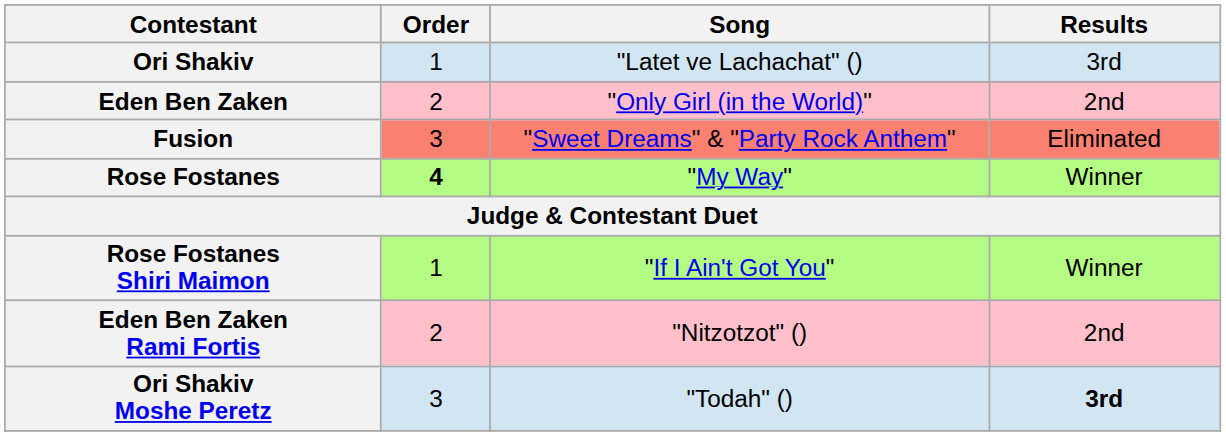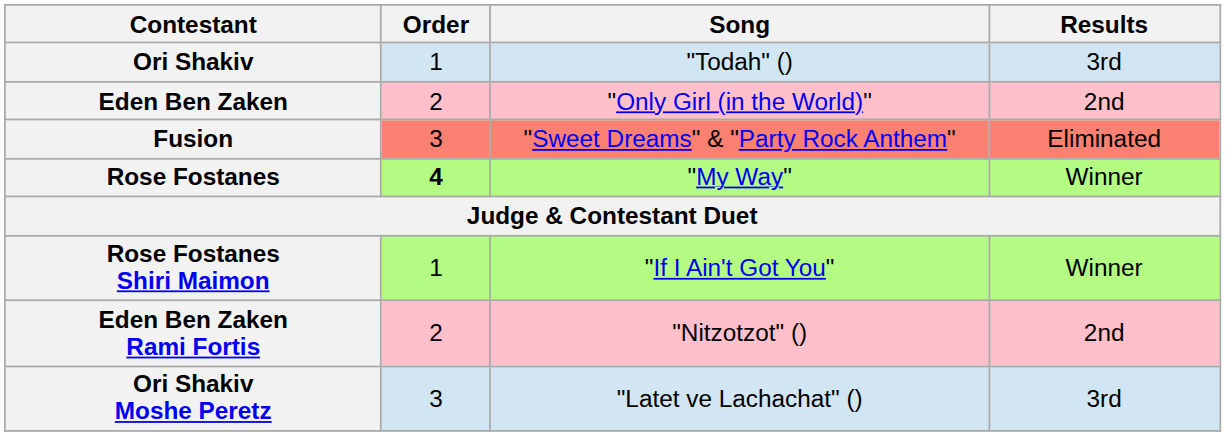Ori Shakiv | Song: "Latet ve Lachachat" () -> "Todah" ()
Ori Shakiv Moshe Peretz | Song: "Todah" () -> "Latet ve Lachachat" ()
Ori Shakiv Moshe Peretz | Results: bold -> normal
